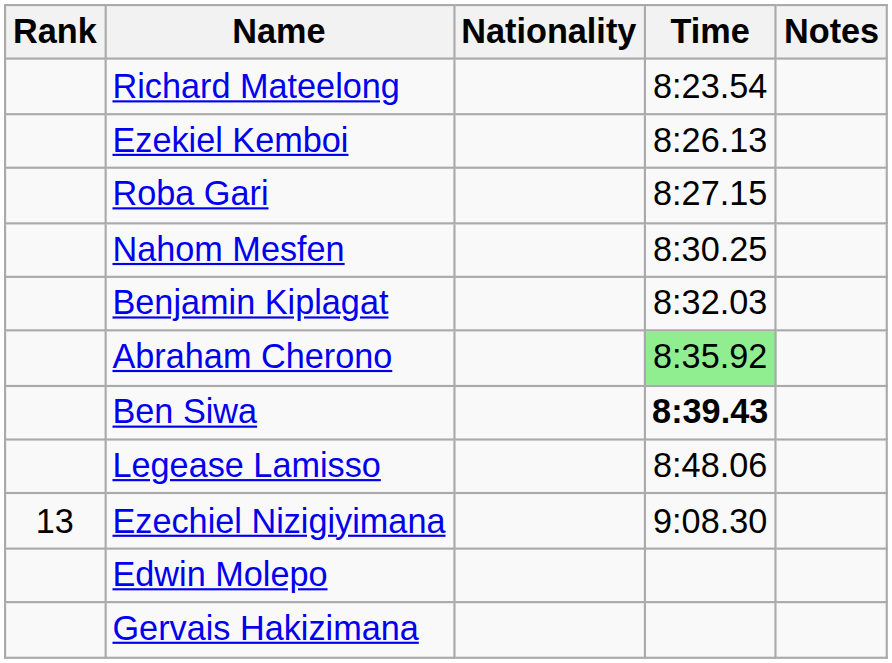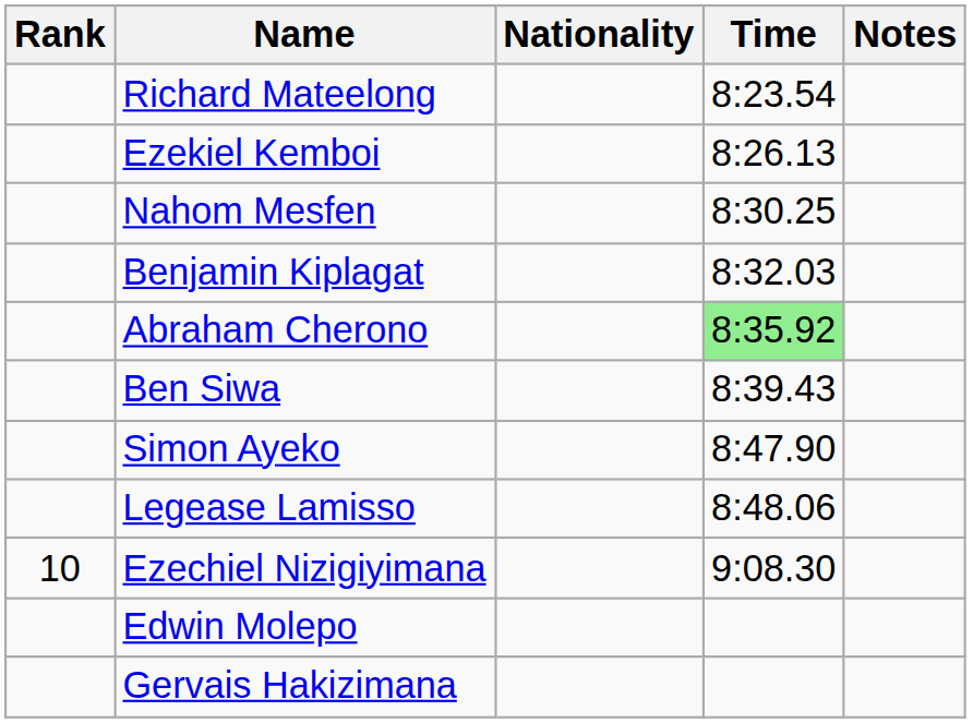- row: Roba Gari | 8:27.15
Ben Siwa | Time: bold -> normal
+ row: Simon Ayeko | 8:47.90
Ezechiel Nizigiyimana | Rank: 13 -> 10
